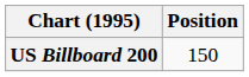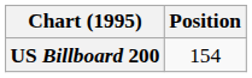US Billboard 200 | Position: 150 -> 154
